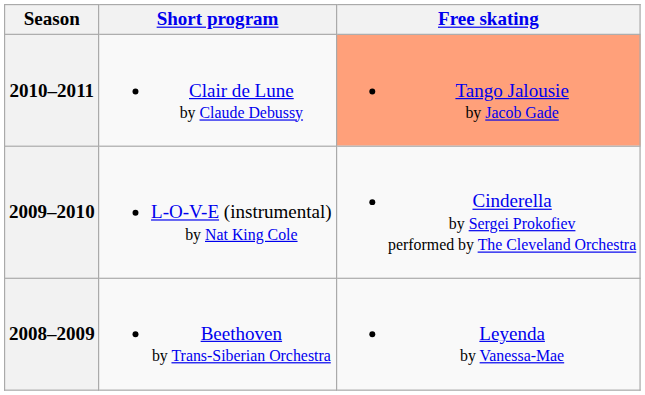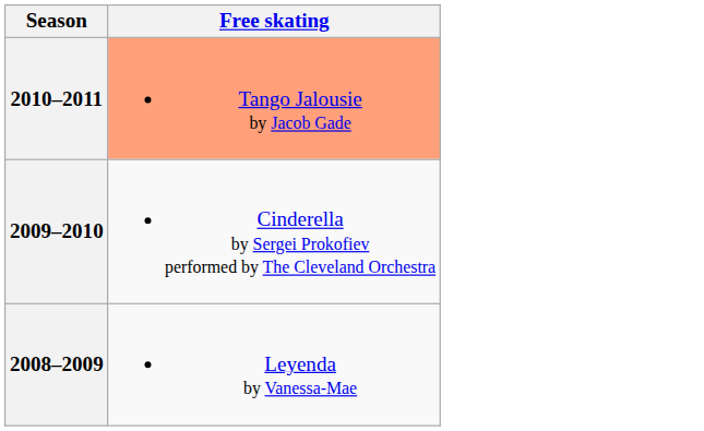- column: Short program | Clair de Lune by Claude Debussy | L-O-V-E (instrumental) by Nat King Cole | Beethoven by Trans-Siberian Orchestra
